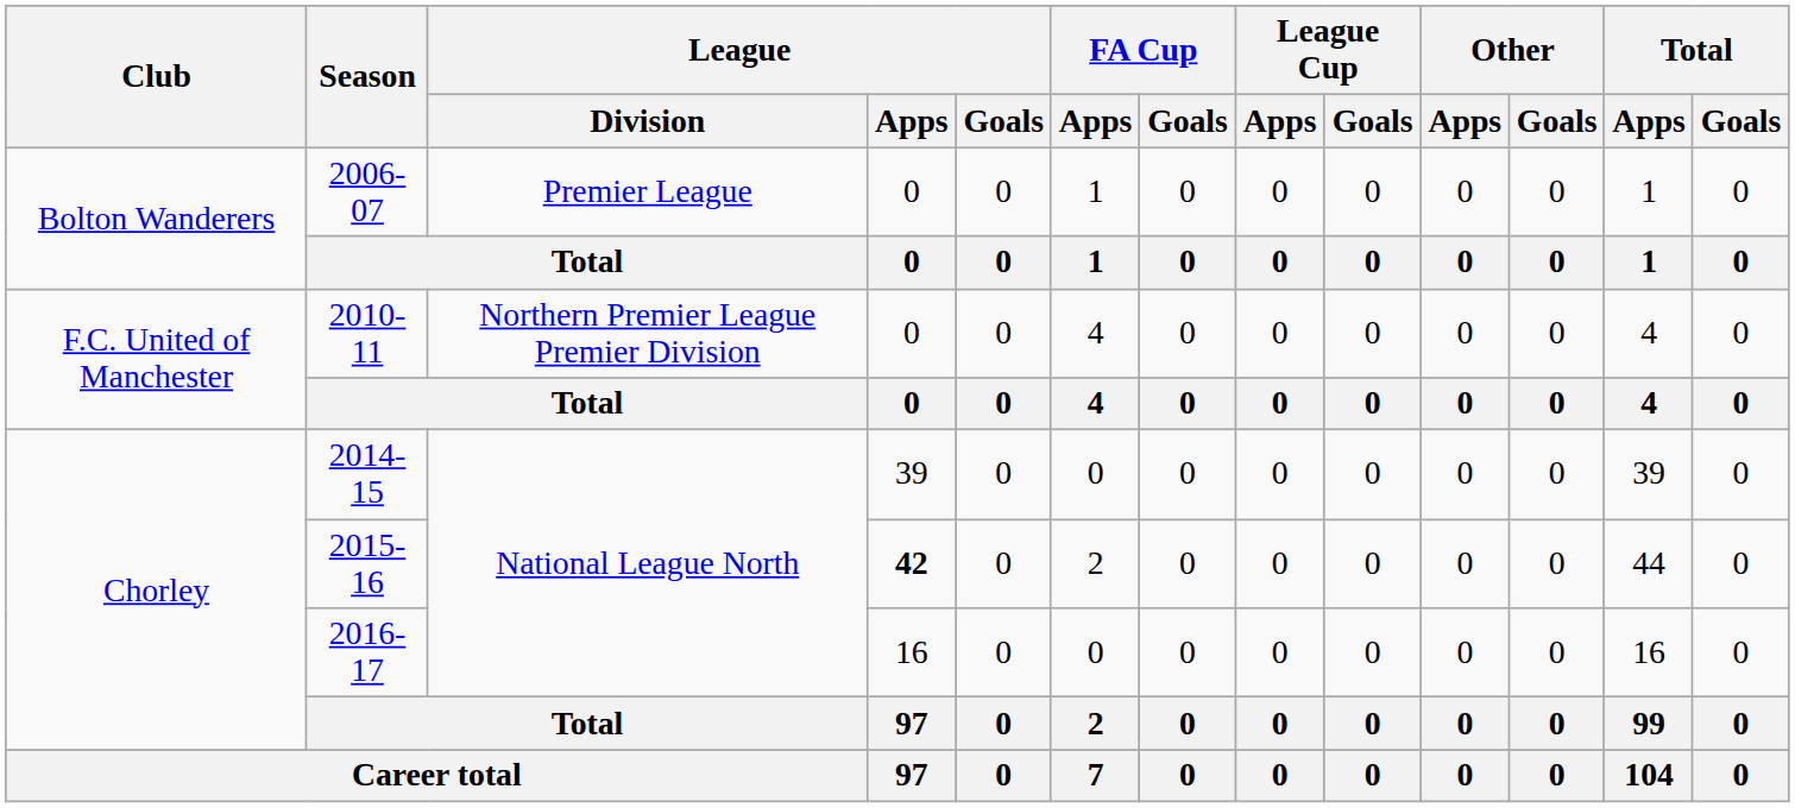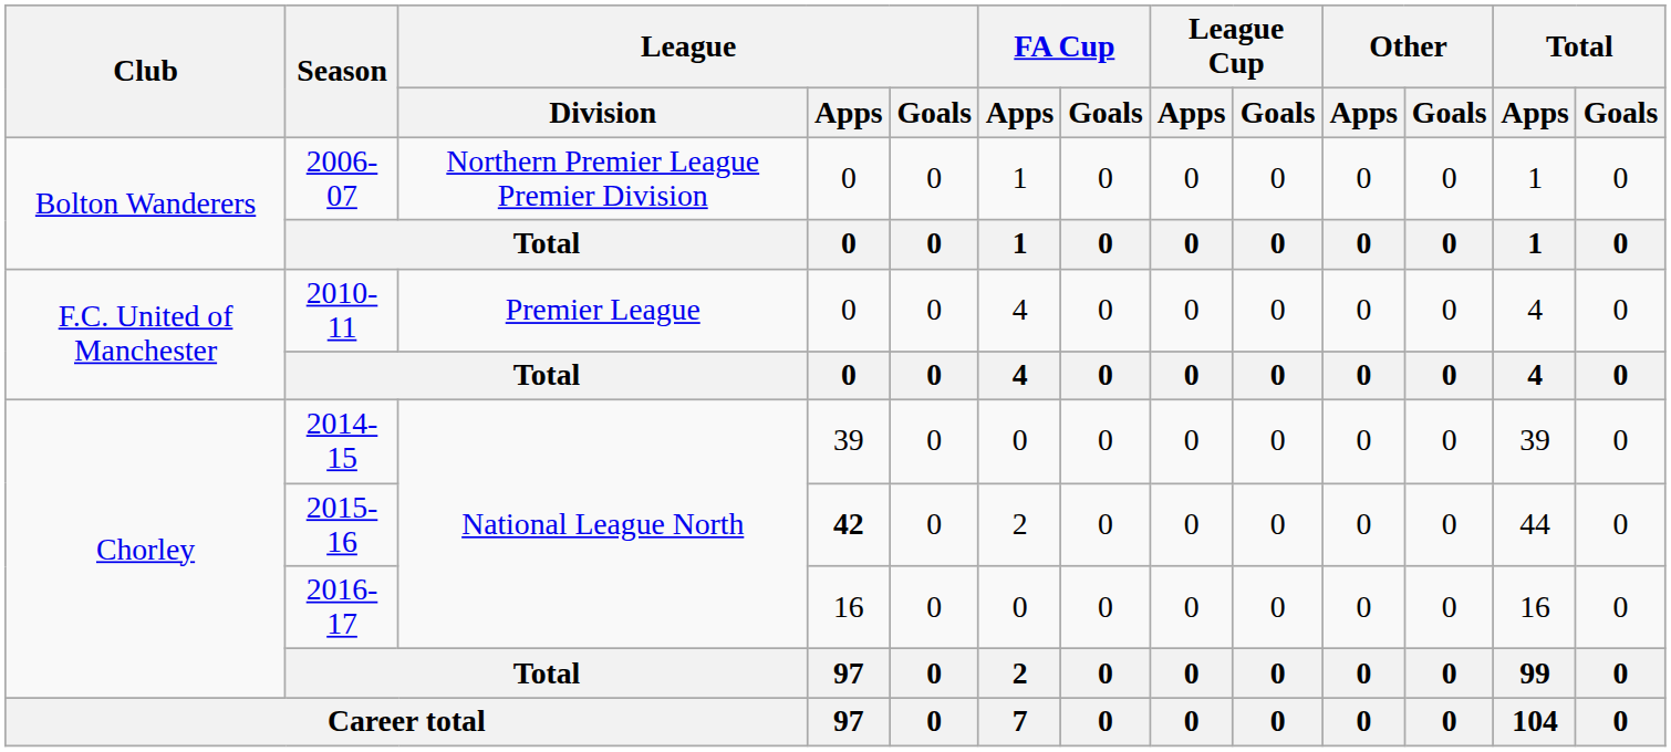2006-07 | League / Division: Premier League -> Northern Premier League Premier Division
2010-11 | League / Division: Northern Premier League Premier Division -> Premier League
